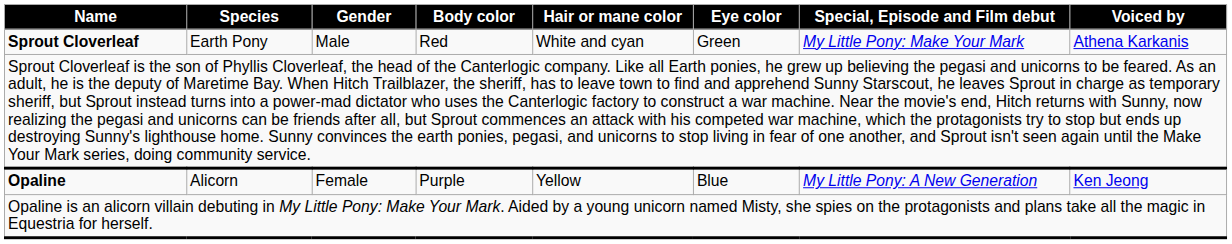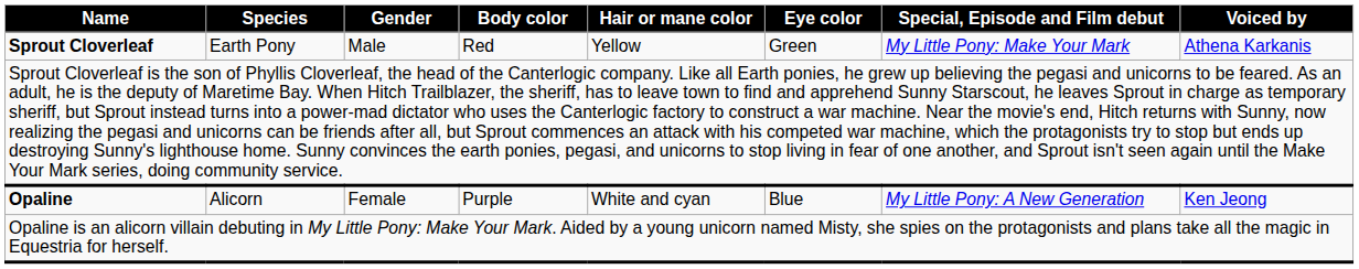Sprout Cloverleaf | Hair or mane color: White and cyan -> Yellow
Opaline | Hair or mane color: Yellow -> White and cyan
